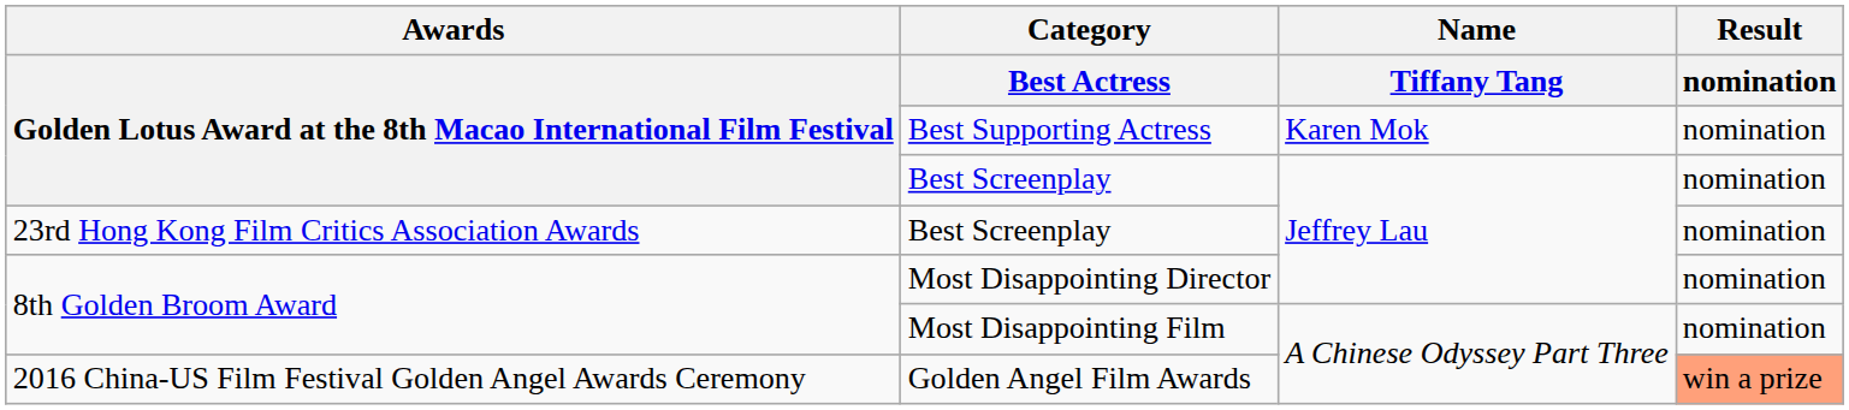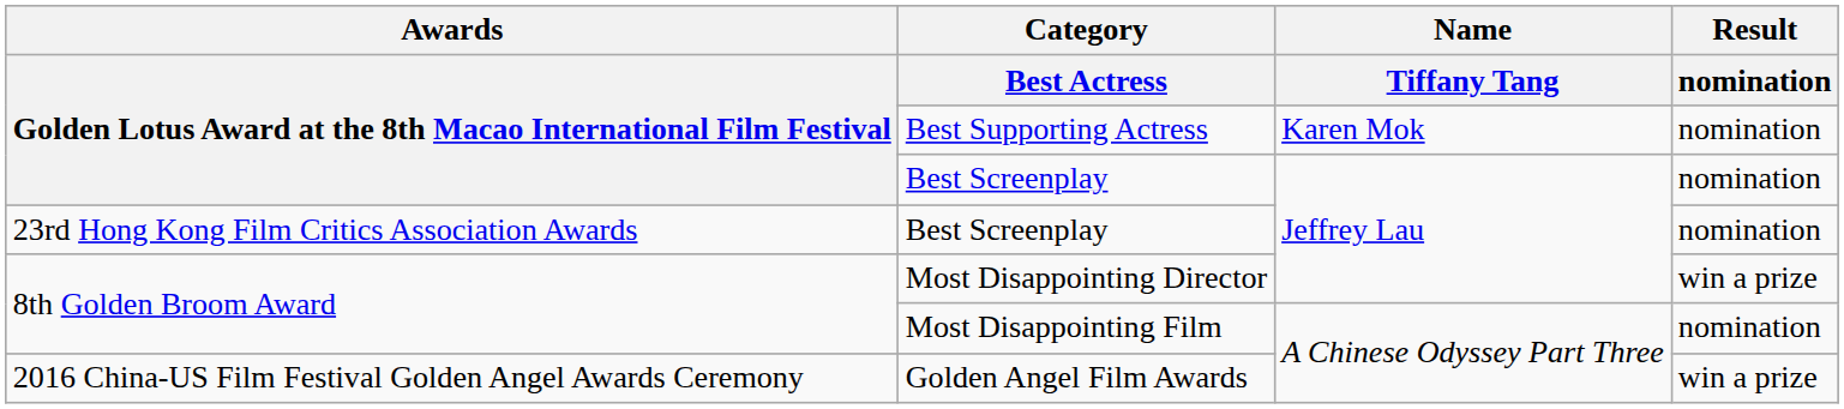Most Disappointing Director | Result / nomination: nomination -> win a prize
Golden Angel Film Awards | Result / nomination: lightsalmon background -> no background
